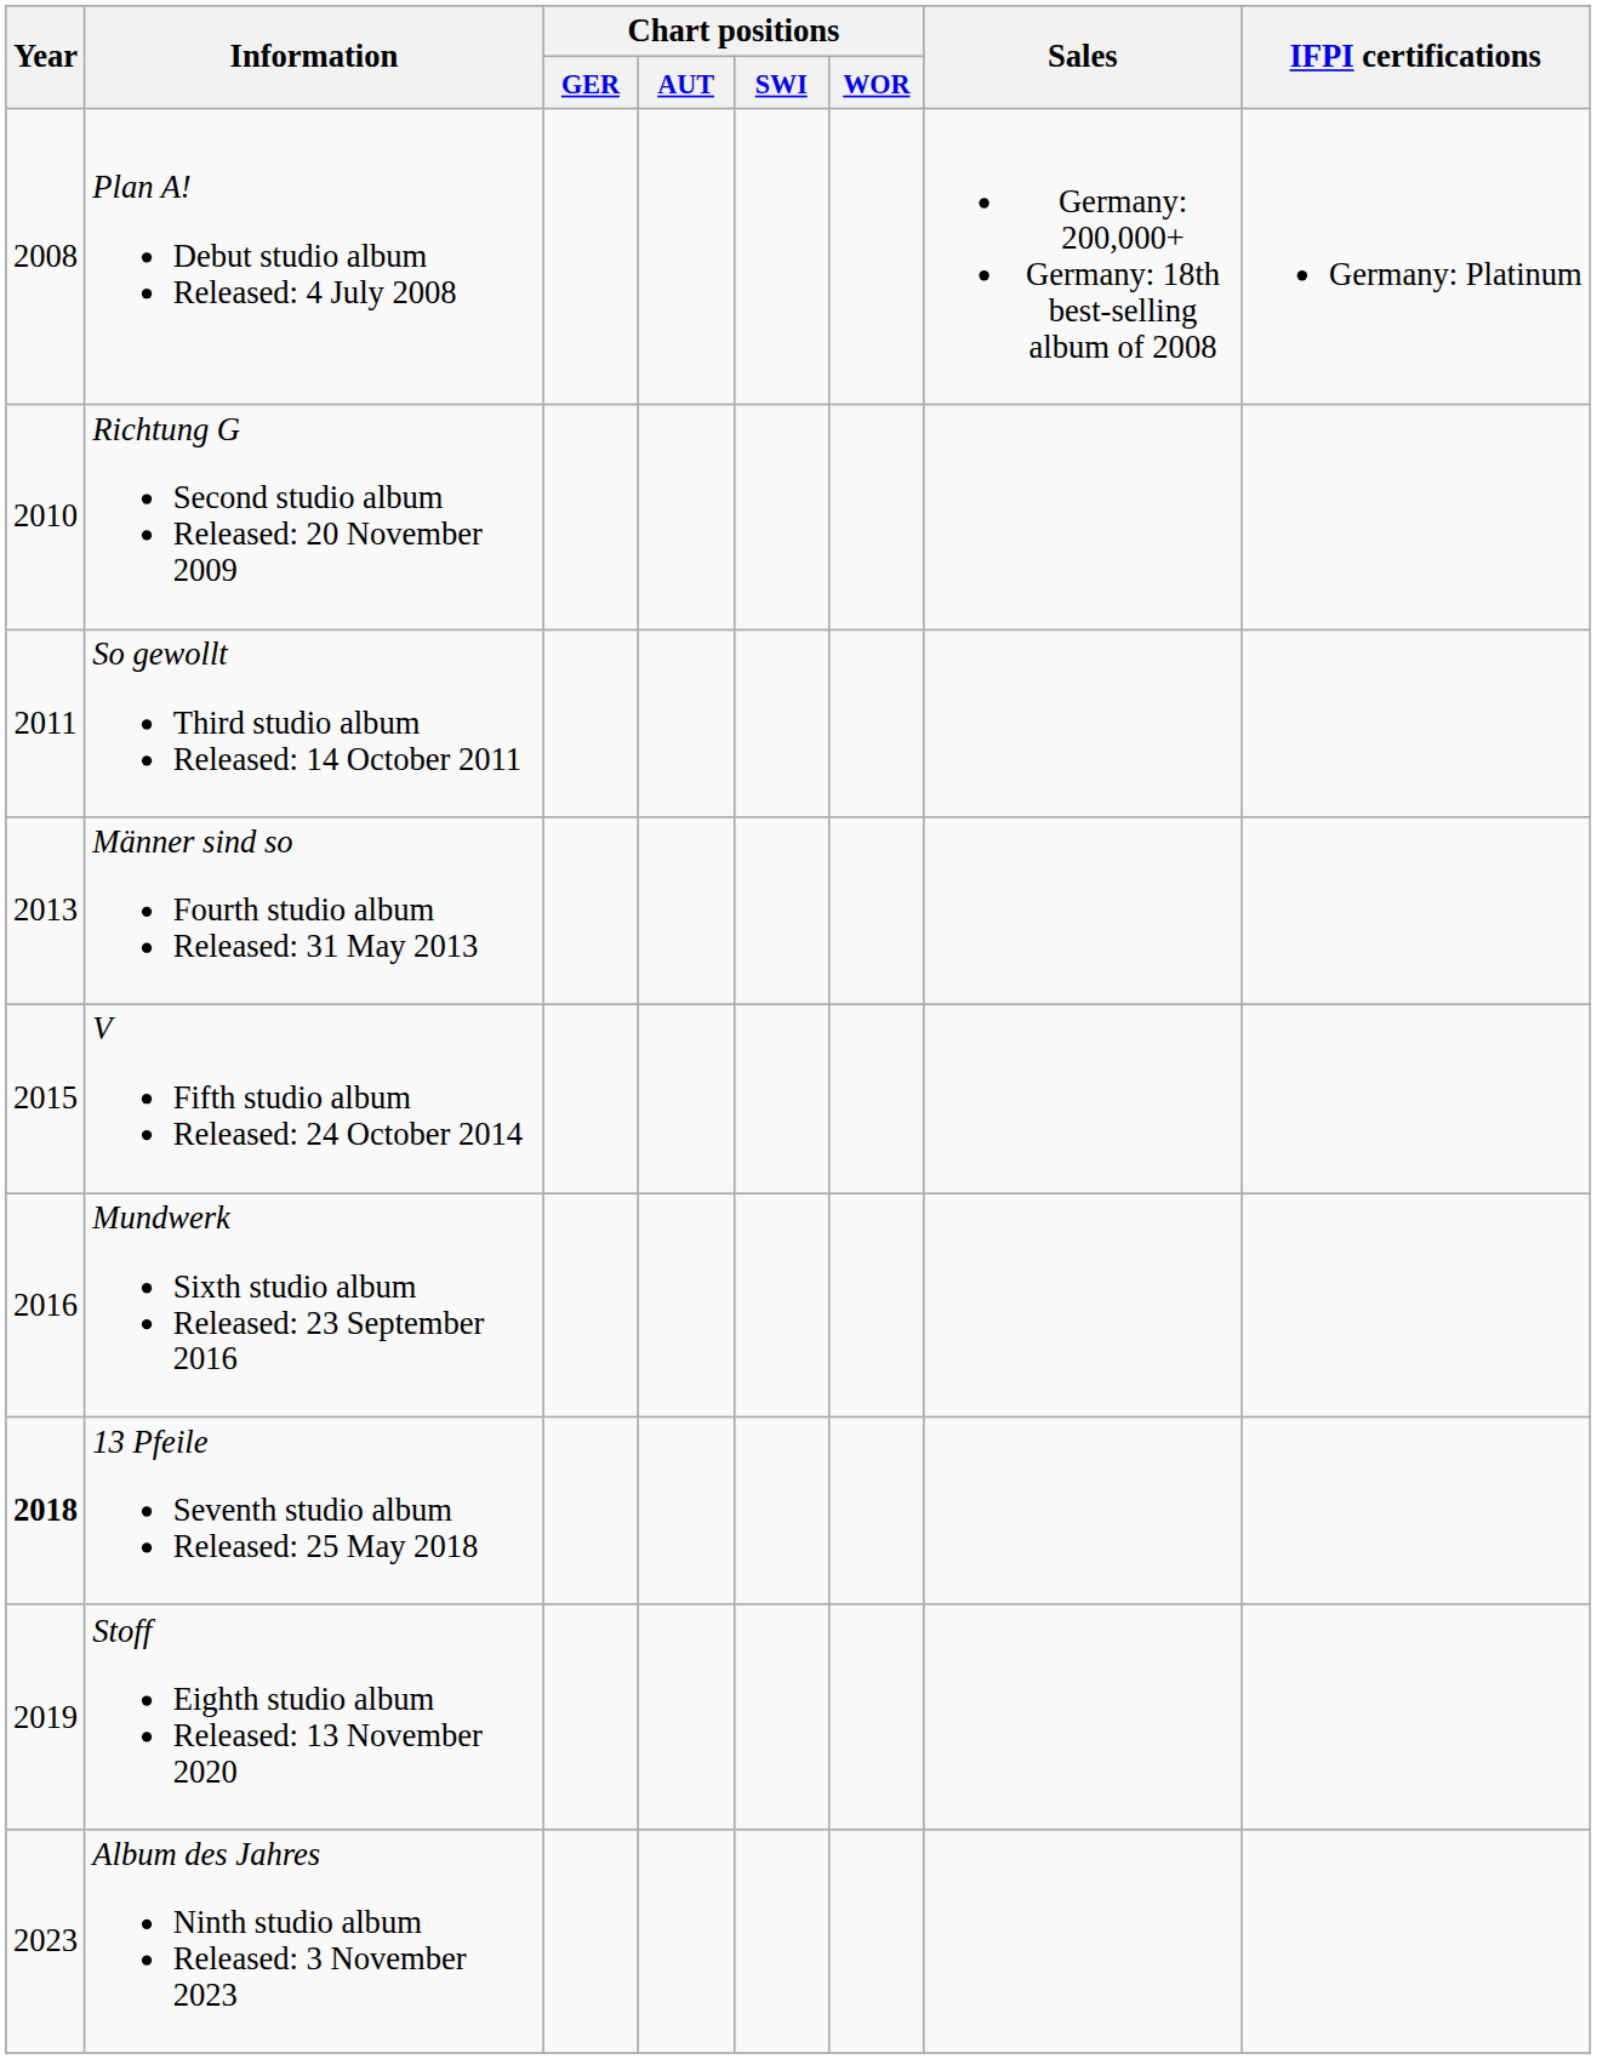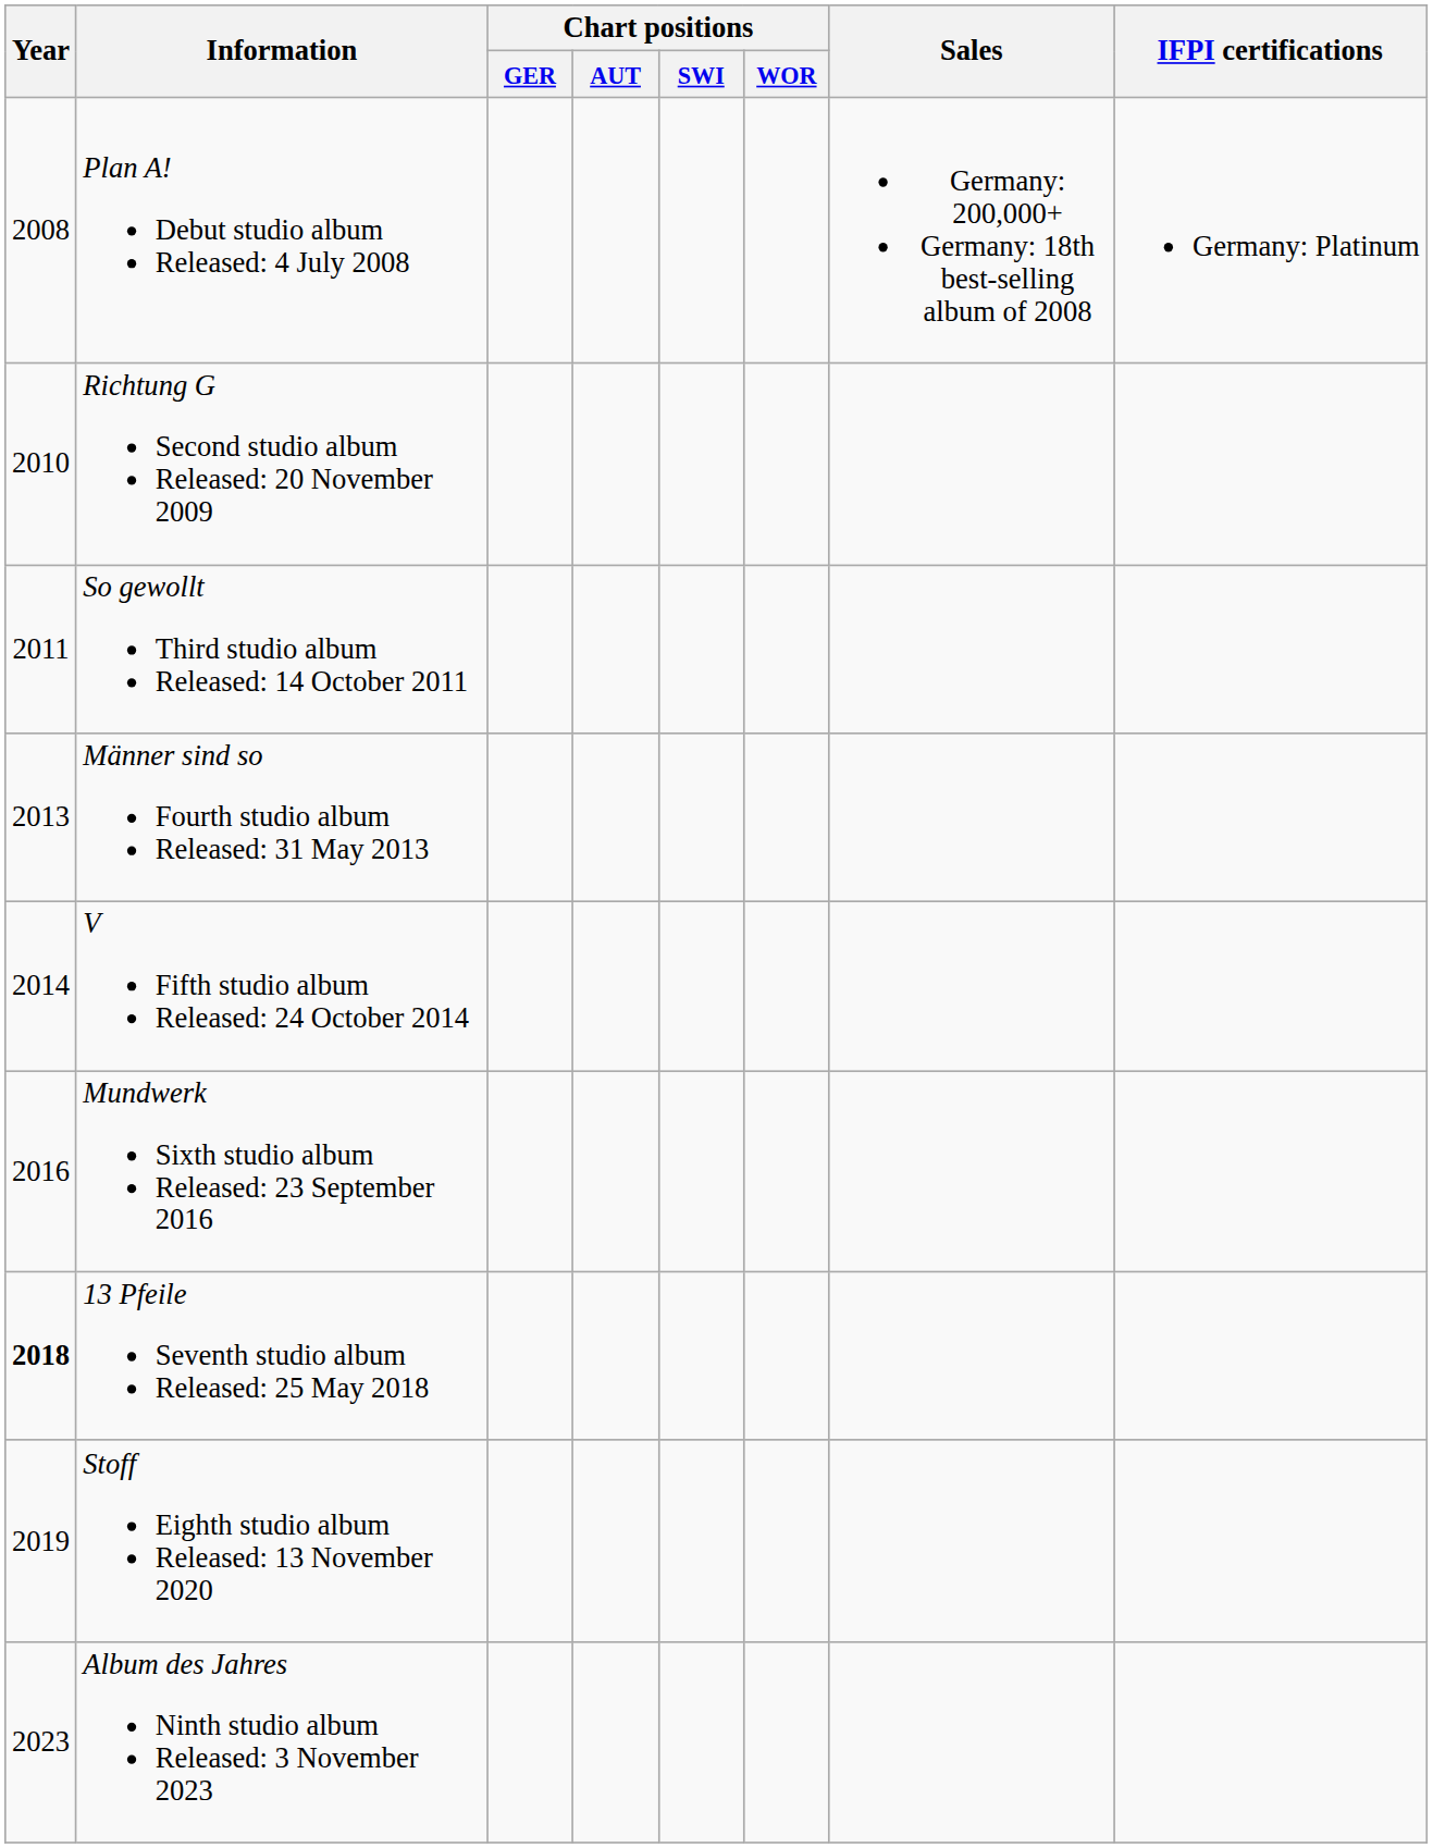V Fifth studio album Released: 24 October 2014 | Year: 2015 -> 2014
